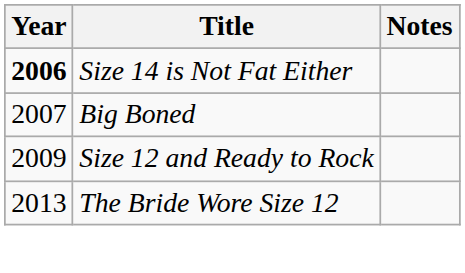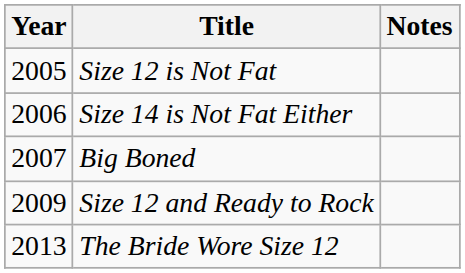+ row: 2005 | Size 12 is Not Fat
Size 14 is Not Fat Either | Year: bold -> normal
